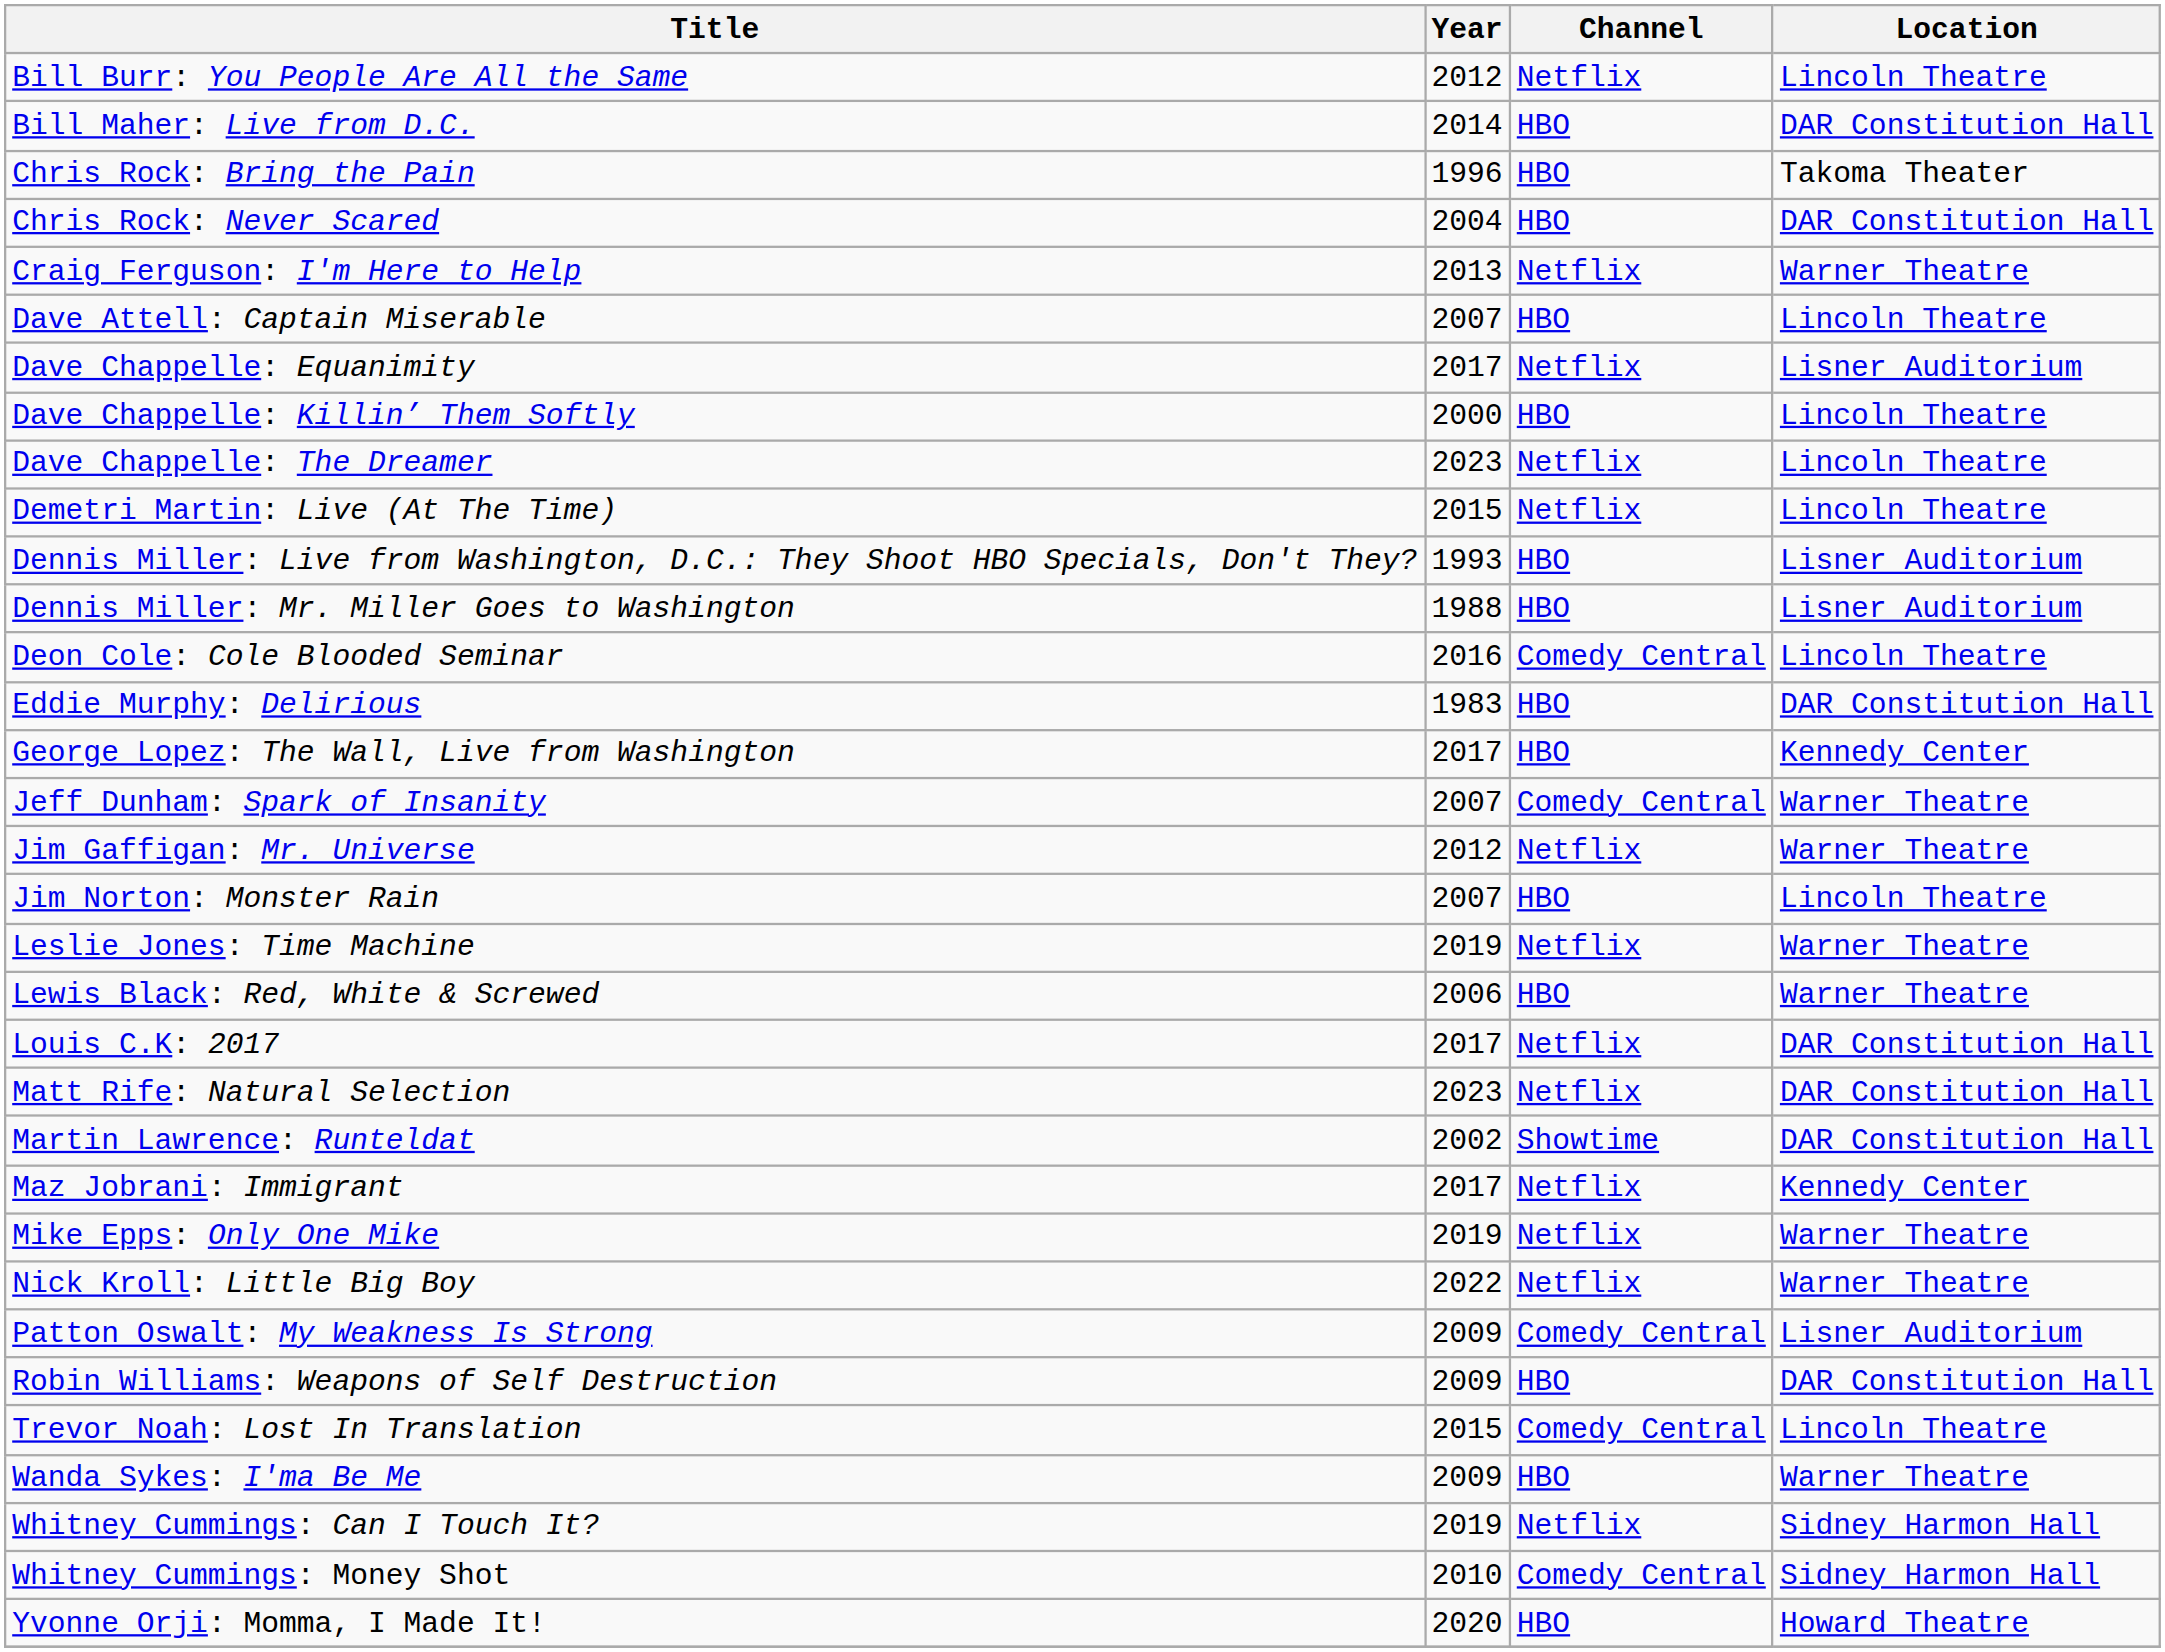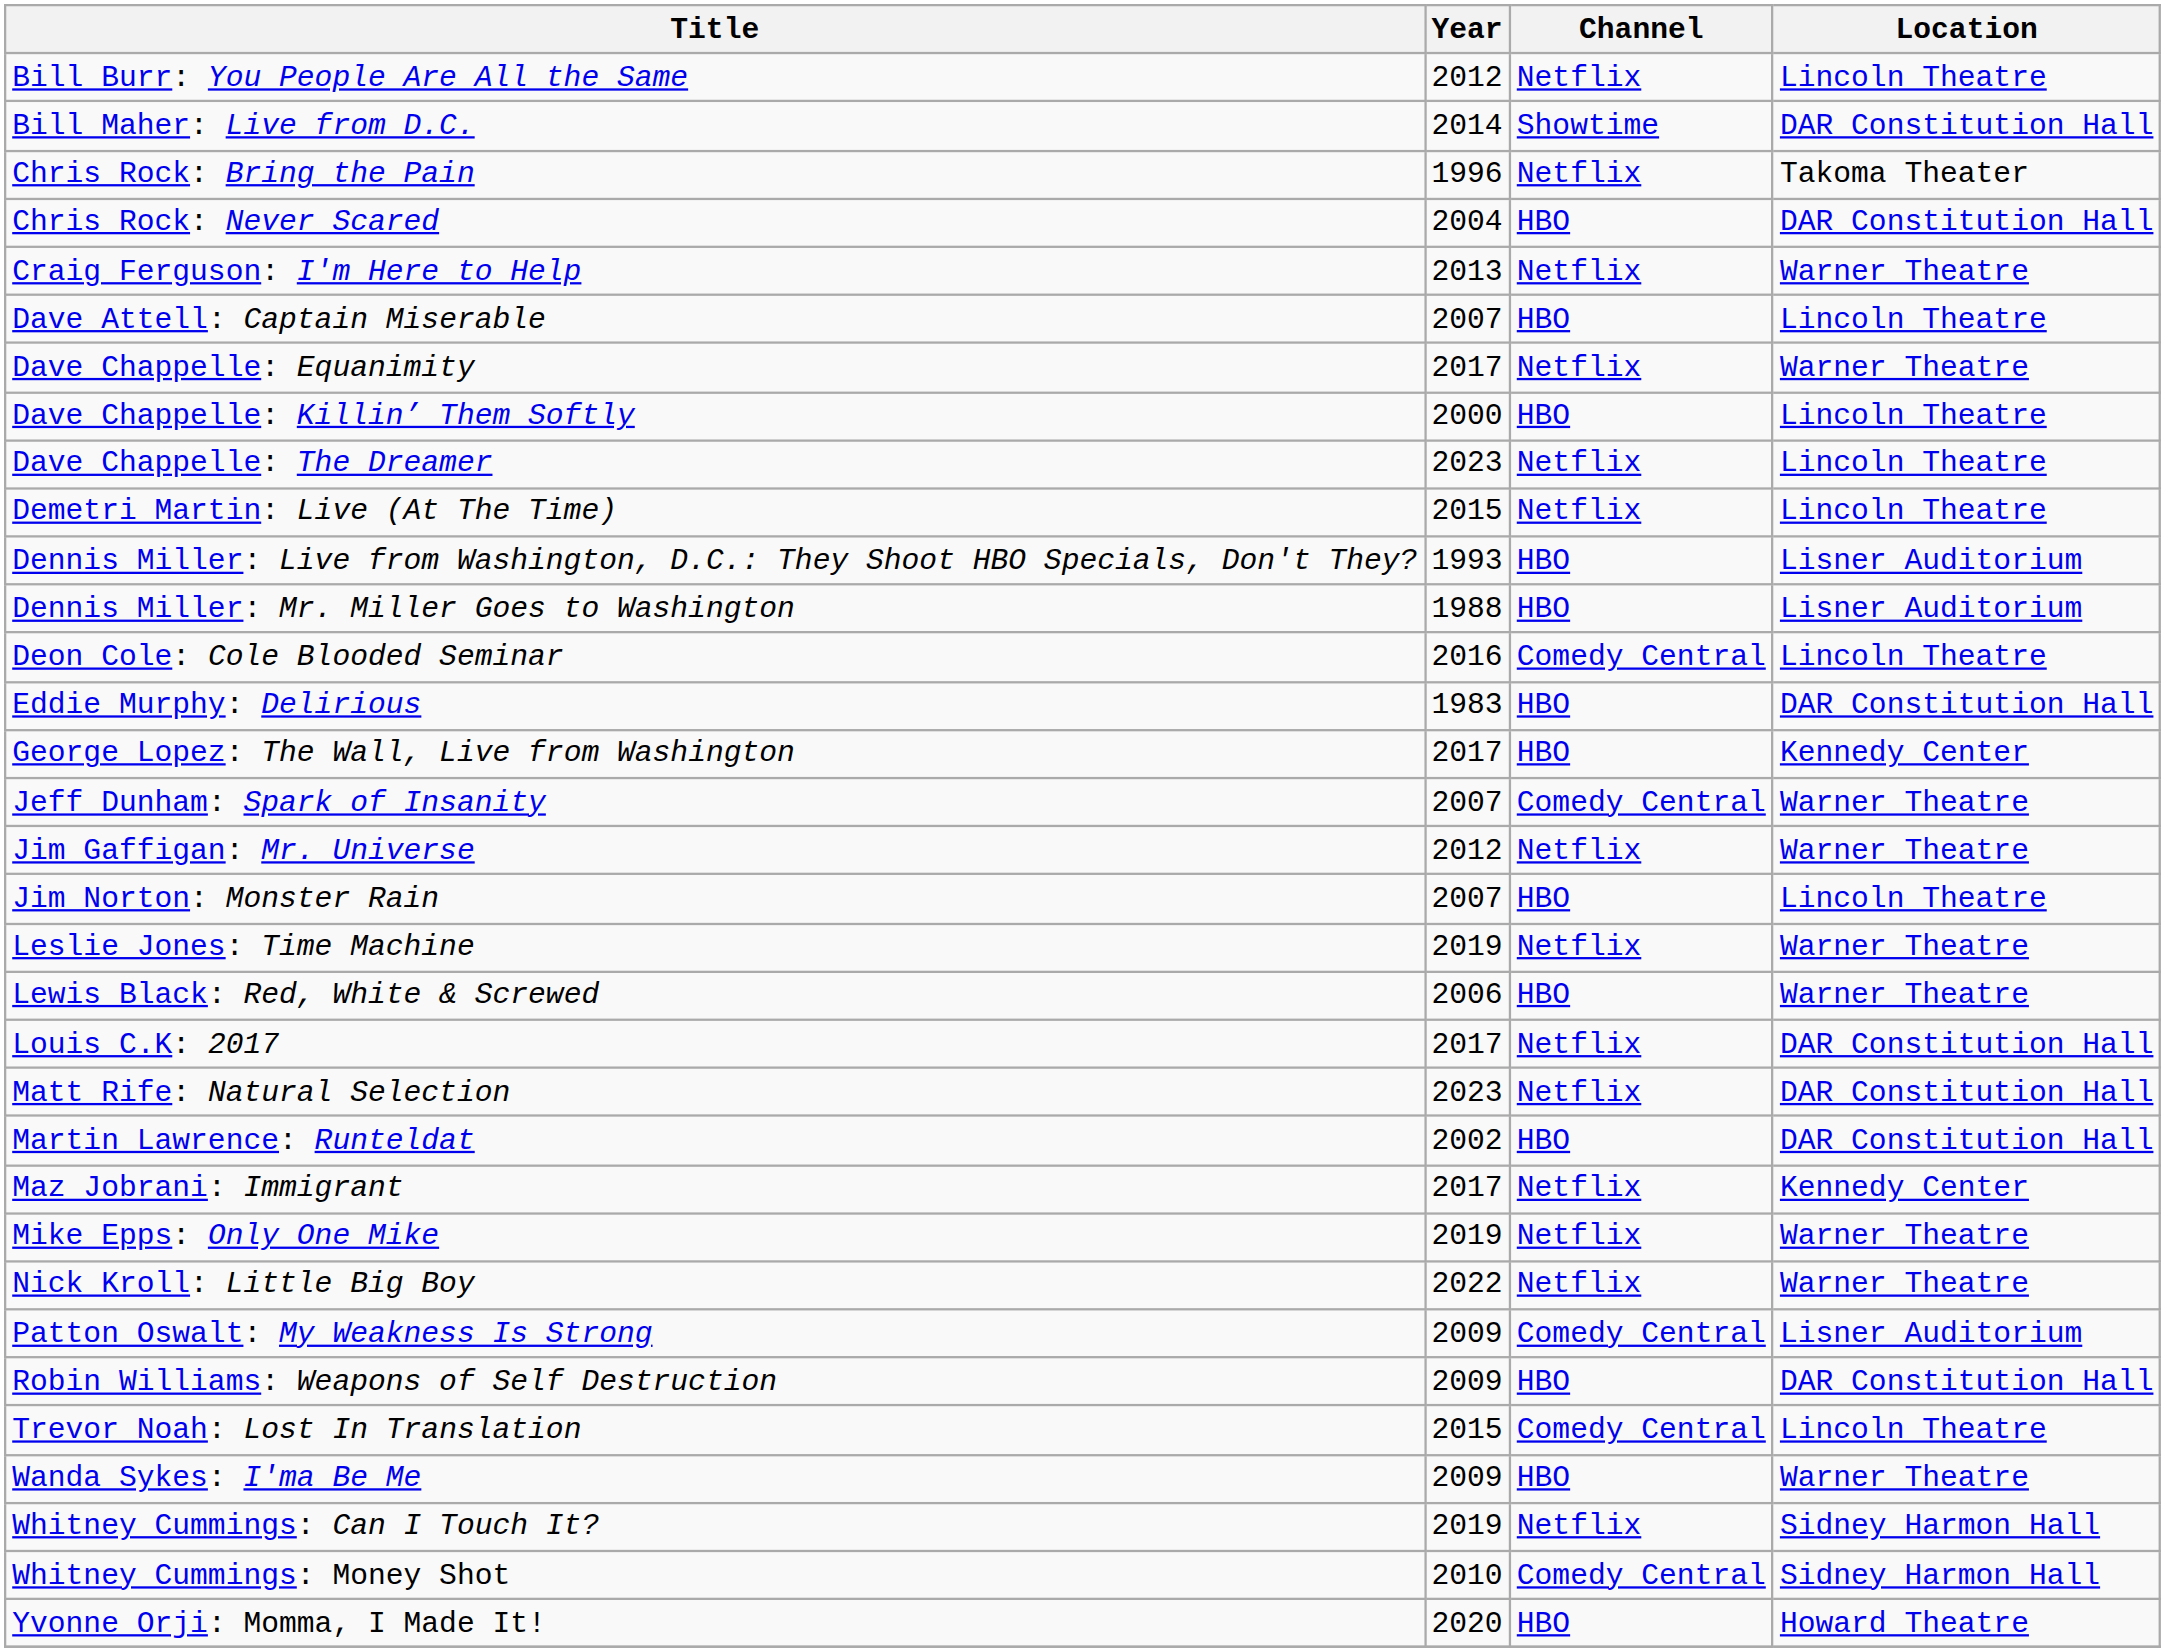Bill Maher: Live from D.C. | Channel: HBO -> Showtime
Chris Rock: Bring the Pain | Channel: HBO -> Netflix
Dave Chappelle: Equanimity | Location: Lisner Auditorium -> Warner Theatre
Martin Lawrence: Runteldat | Channel: Showtime -> HBO
